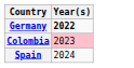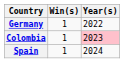+ column: Win(s) | 1 | 1 | 1
Germany | Year(s): bold -> normal
